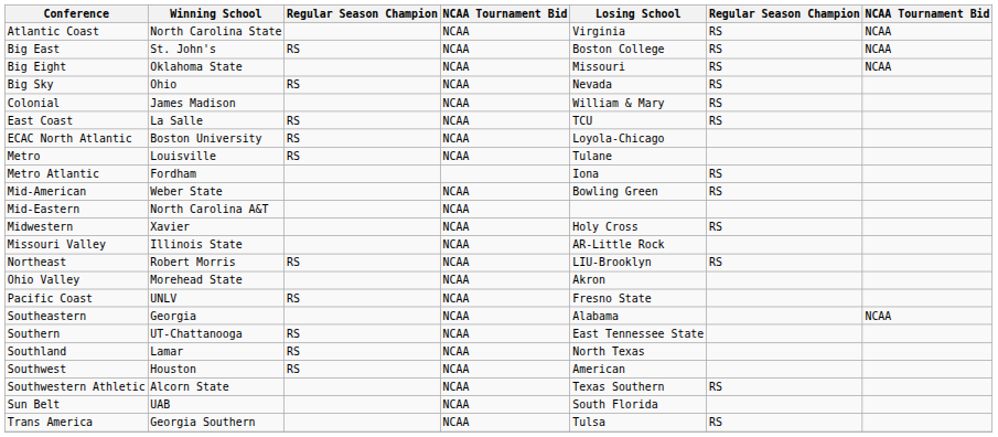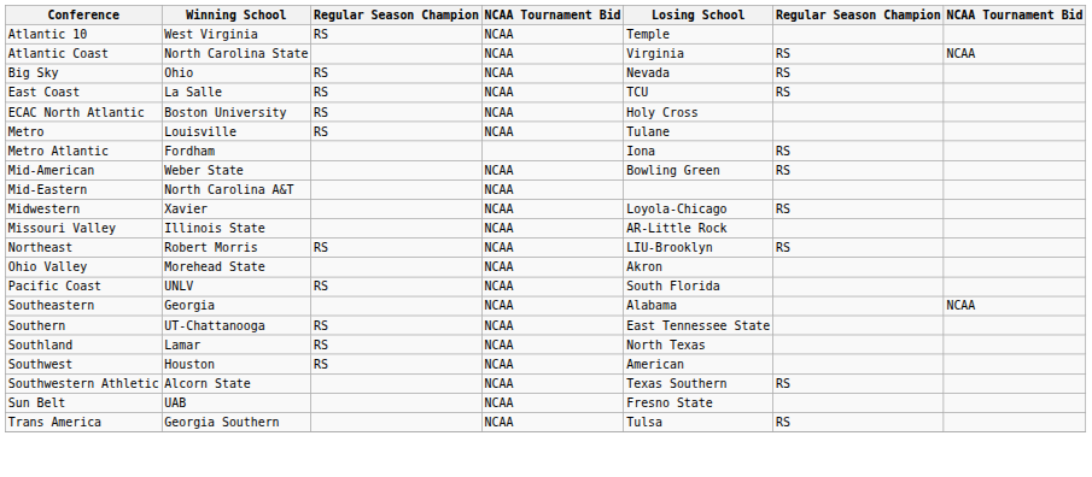+ row: Atlantic 10 | West Virginia | RS | NCAA | Temple
- row: Big East | St. John's | RS | NCAA | Boston College | RS | NCAA
- row: Big Eight | Oklahoma State | NCAA | Missouri | RS | NCAA
- row: Colonial | James Madison | NCAA | William & Mary | RS
ECAC North Atlantic | Losing School: Loyola-Chicago -> Holy Cross
Midwestern | Losing School: Holy Cross -> Loyola-Chicago
Pacific Coast | Losing School: Fresno State -> South Florida
Sun Belt | Losing School: South Florida -> Fresno State
